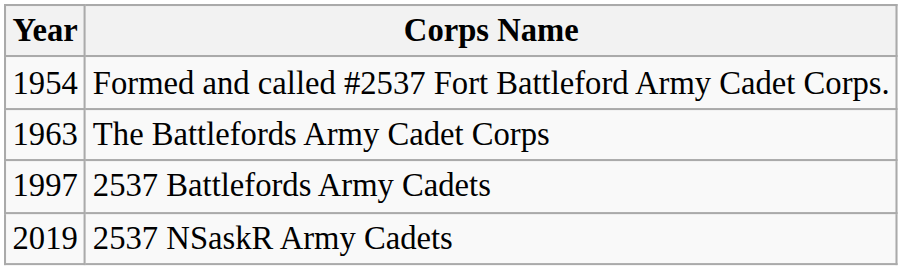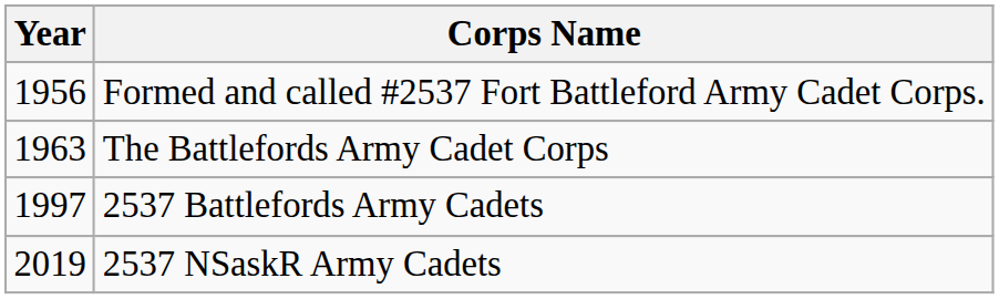Formed and called #2537 Fort Battleford Army Cadet Corps. | Year: 1954 -> 1956
